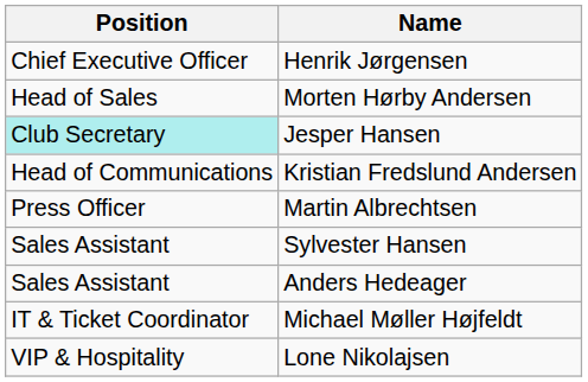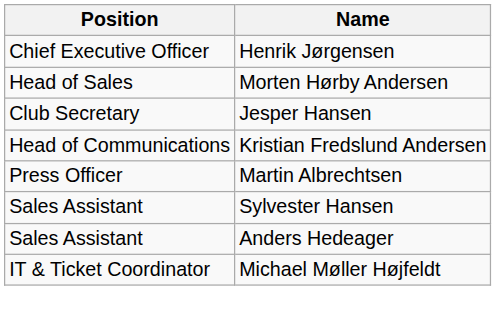Jesper Hansen | Position: paleturquoise background -> no background
- row: VIP & Hospitality | Lone Nikolajsen
